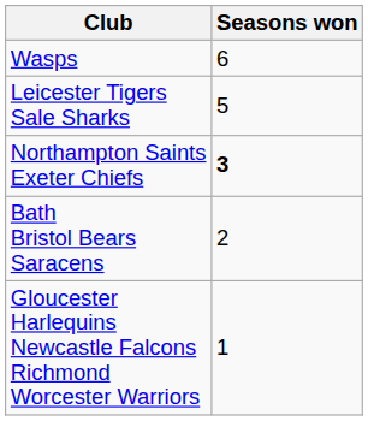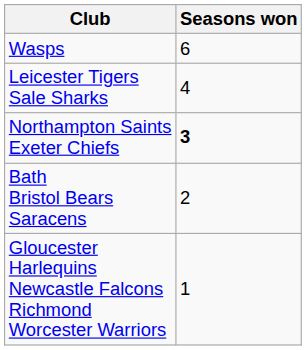Leicester Tigers Sale Sharks | Seasons won: 5 -> 4
